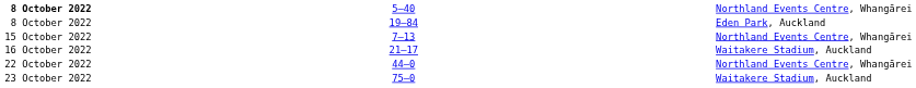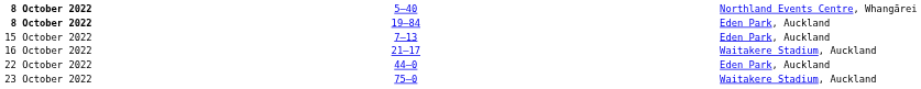19–84 | column 1: normal -> bold
7–13 | column 5: Northland Events Centre, Whangārei -> Eden Park, Auckland
44–0 | column 5: Northland Events Centre, Whangārei -> Eden Park, Auckland
